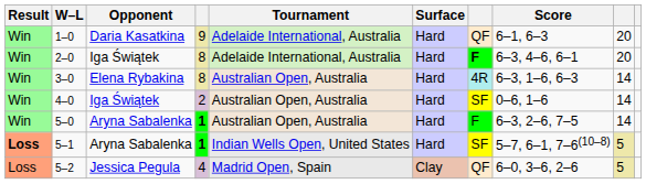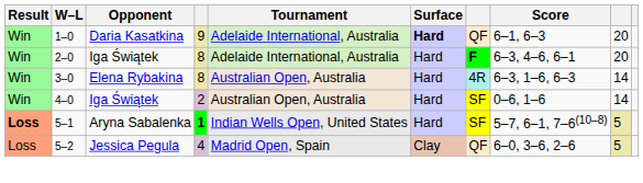1–0 | Surface: normal -> bold
- row: Win | 5–0 | Aryna Sabalenka | 1 | Australian Open, Australia | Hard | F | 6–3, 2–6, 7–5 | 14
